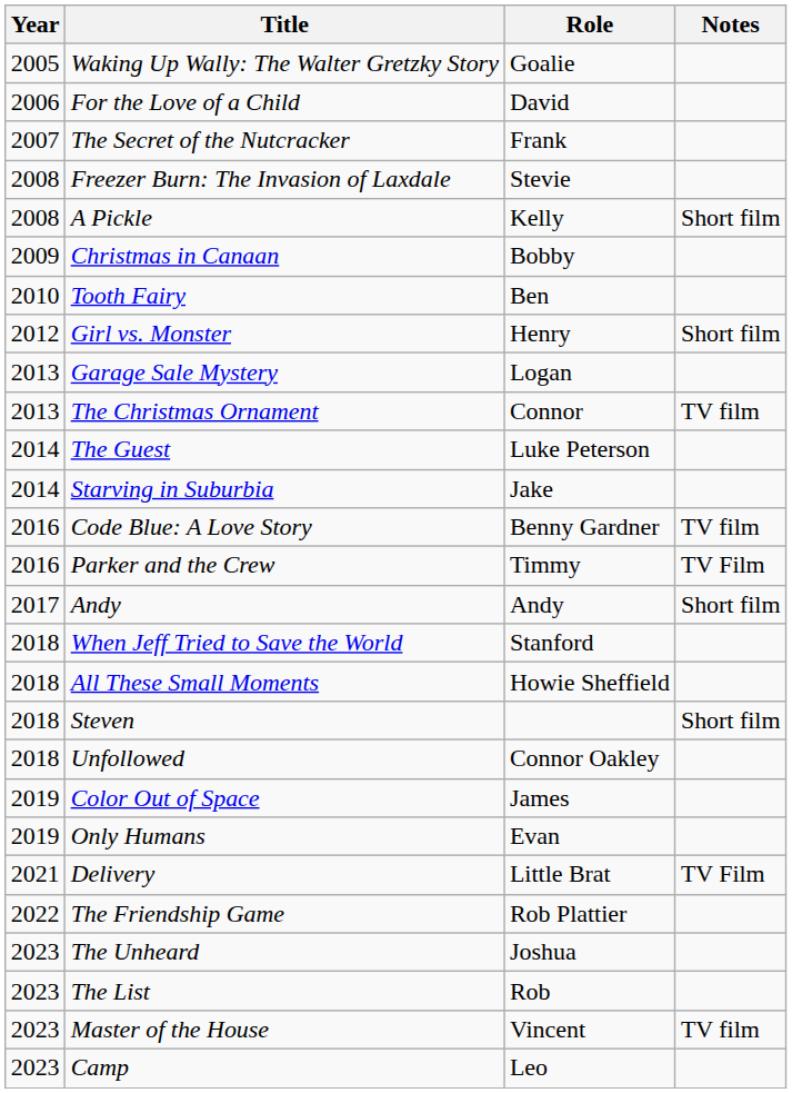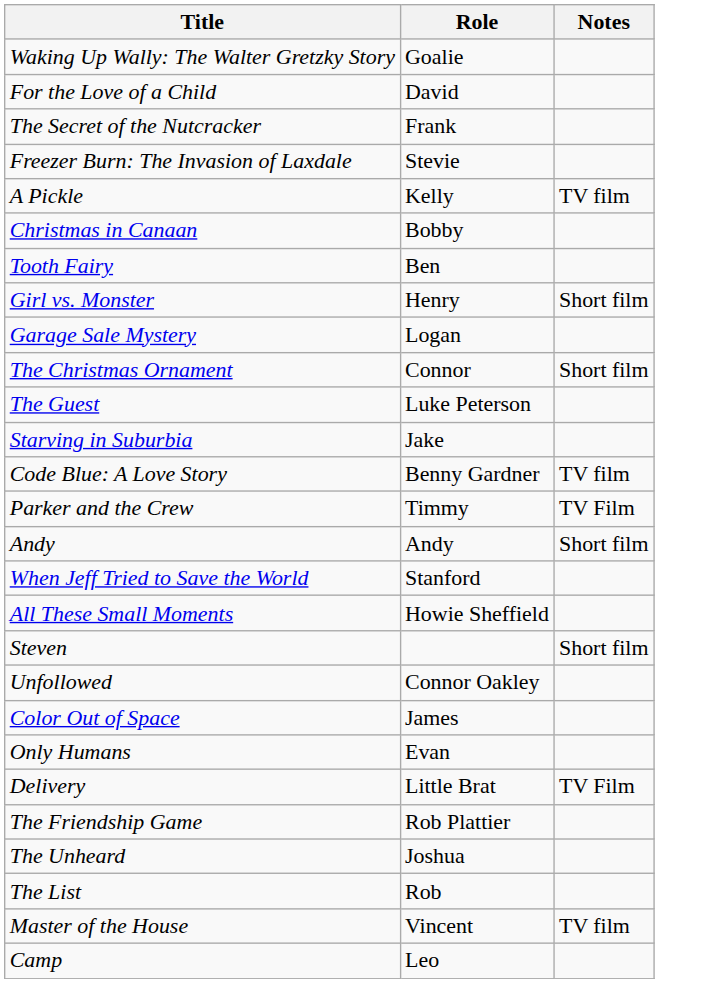- column: Year | 2005 | 2006 | 2007 | 2008 | 2008 | 2009 | 2010 | 2012 | 2013 | 2013 | 2014 | 2014 | 2016 | 2016 | 2017 | 2018 | 2018 | 2018 | 2018 | 2019 | 2019 | 2021 | 2022 | 2023 | 2023 | 2023 | 2023
A Pickle | Notes: Short film -> TV film
The Christmas Ornament | Notes: TV film -> Short film
